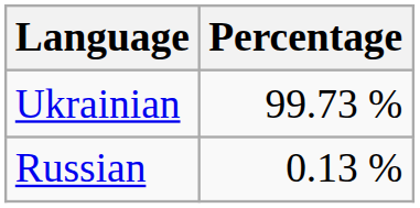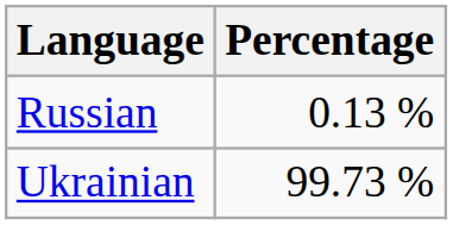rows swapped: Ukrainian <-> Russian
